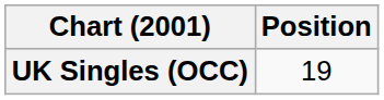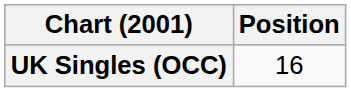UK Singles (OCC) | Position: 19 -> 16
